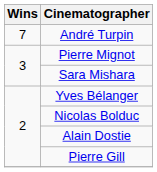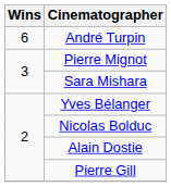André Turpin | Wins: 7 -> 6
